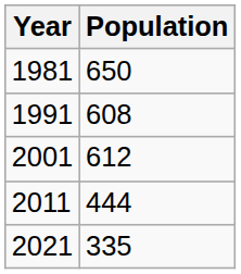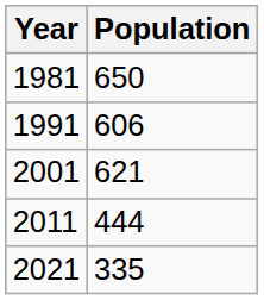1991 | Population: 608 -> 606
2001 | Population: 612 -> 621
